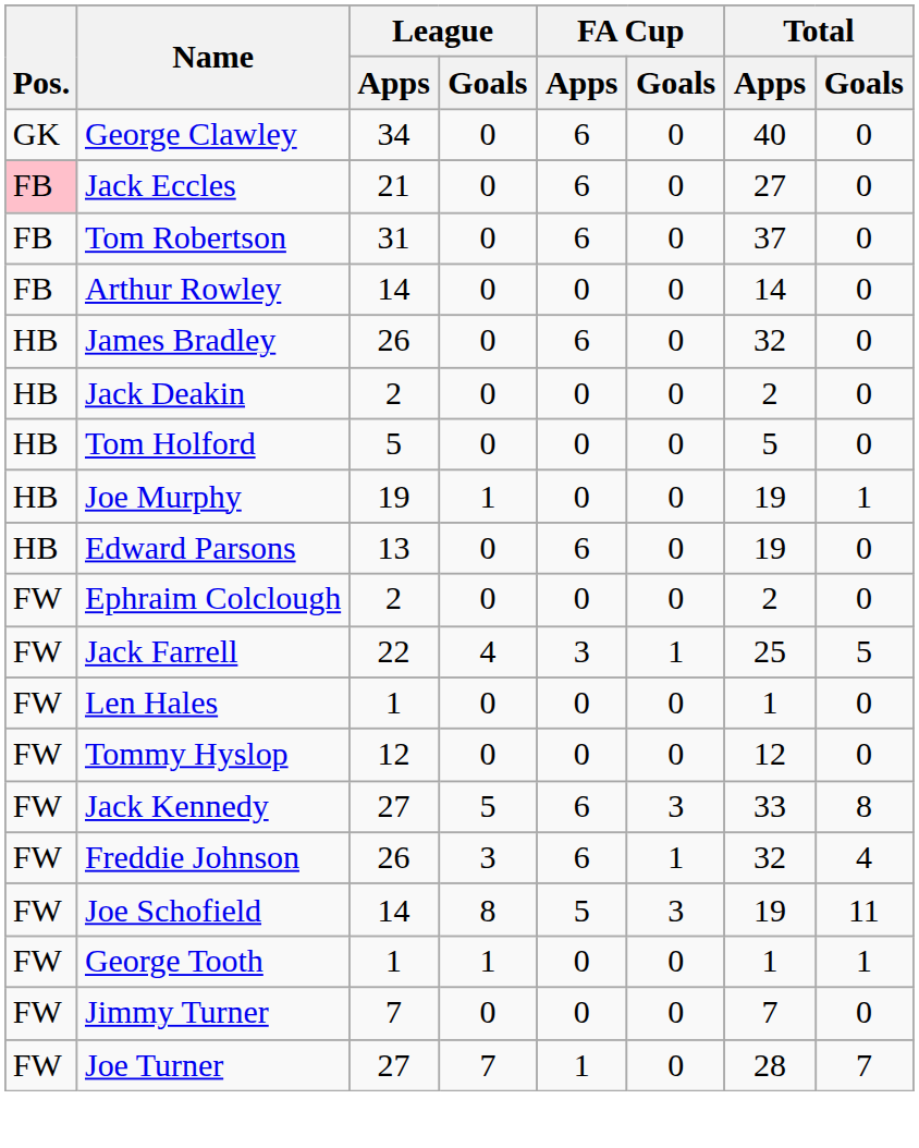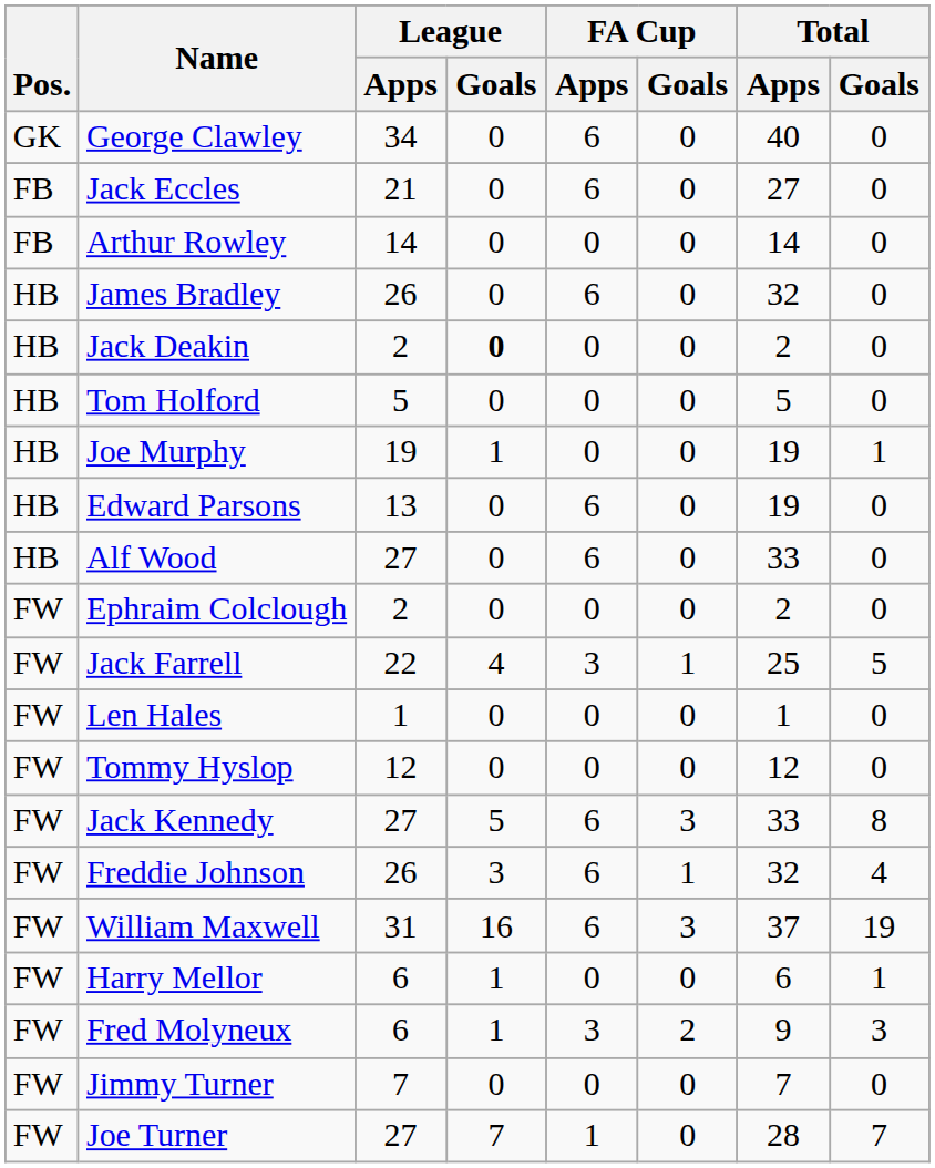Jack Eccles | Pos.: pink background -> no background
- row: FB | Tom Robertson | 31 | 0 | 6 | 0 | 37 | 0
Jack Deakin | League / Goals: normal -> bold
+ row: HB | Alf Wood | 27 | 0 | 6 | 0 | 33 | 0
+ row: FW | William Maxwell | 31 | 16 | 6 | 3 | 37 | 19
+ row: FW | Harry Mellor | 6 | 1 | 0 | 0 | 6 | 1
+ row: FW | Fred Molyneux | 6 | 1 | 3 | 2 | 9 | 3
- row: FW | Joe Schofield | 14 | 8 | 5 | 3 | 19 | 11
- row: FW | George Tooth | 1 | 1 | 0 | 0 | 1 | 1
